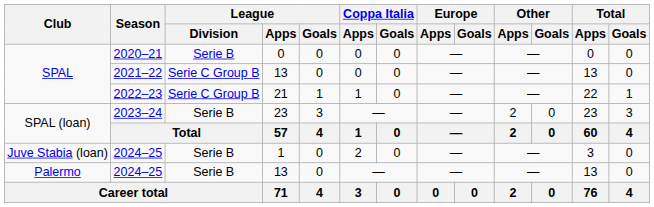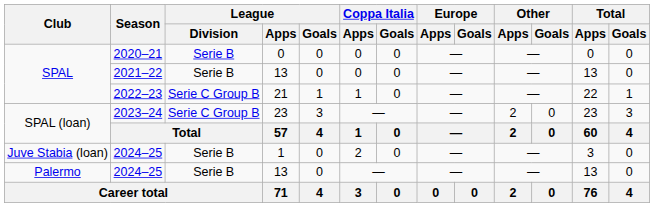2021–22 | League / Division: Serie C Group B -> Serie B
2023–24 | League / Division: Serie B -> Serie C Group B
